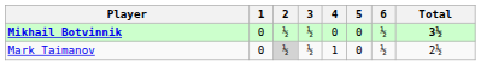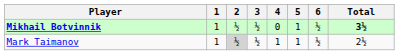Mikhail Botvinnik | 1: 0 -> 1
Mikhail Botvinnik | 5: 0 -> 1
Mark Taimanov | 1: 0 -> 1
Mark Taimanov | 5: 0 -> 1
